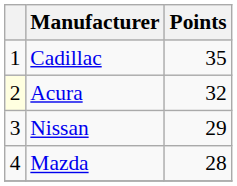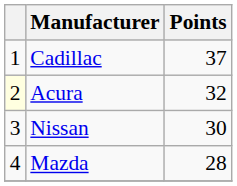Cadillac | Points: 35 -> 37
Nissan | Points: 29 -> 30
